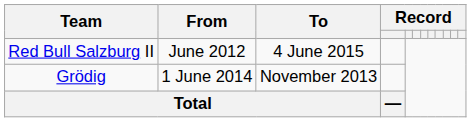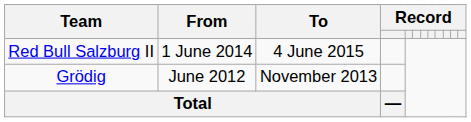Red Bull Salzburg II | From: June 2012 -> 1 June 2014
Grödig | From: 1 June 2014 -> June 2012
